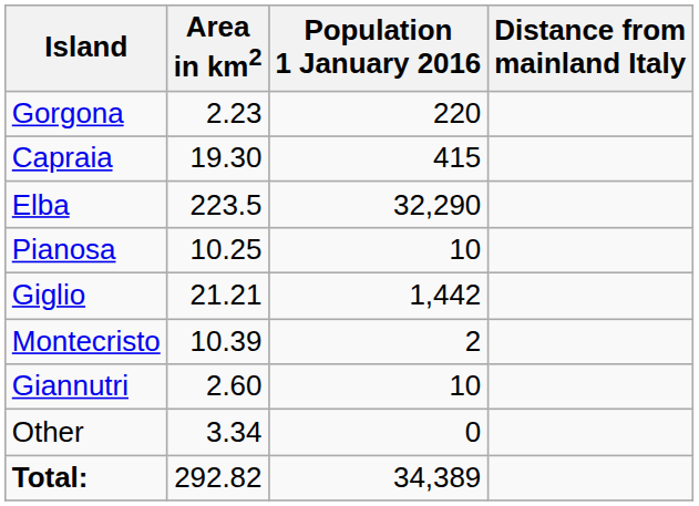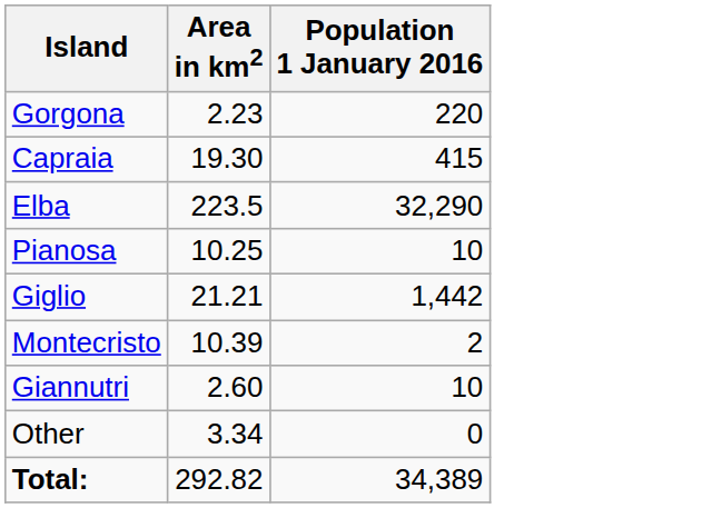- column: Distance from mainland Italy
